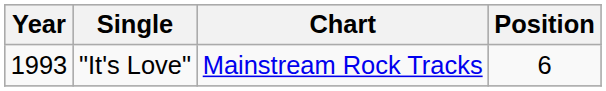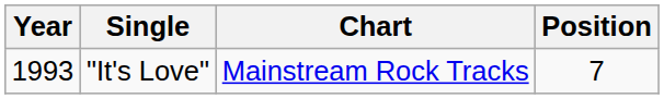"It's Love" | Position: 6 -> 7
